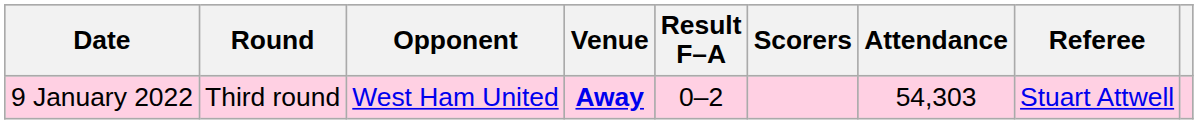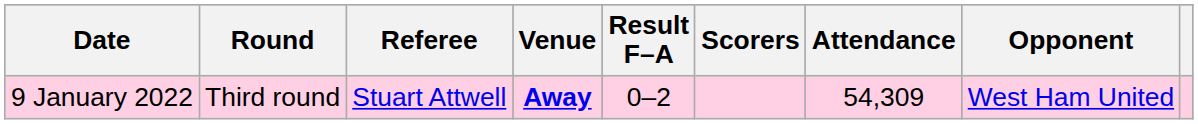columns swapped: Opponent <-> Referee
9 January 2022 | Attendance: 54,303 -> 54,309
